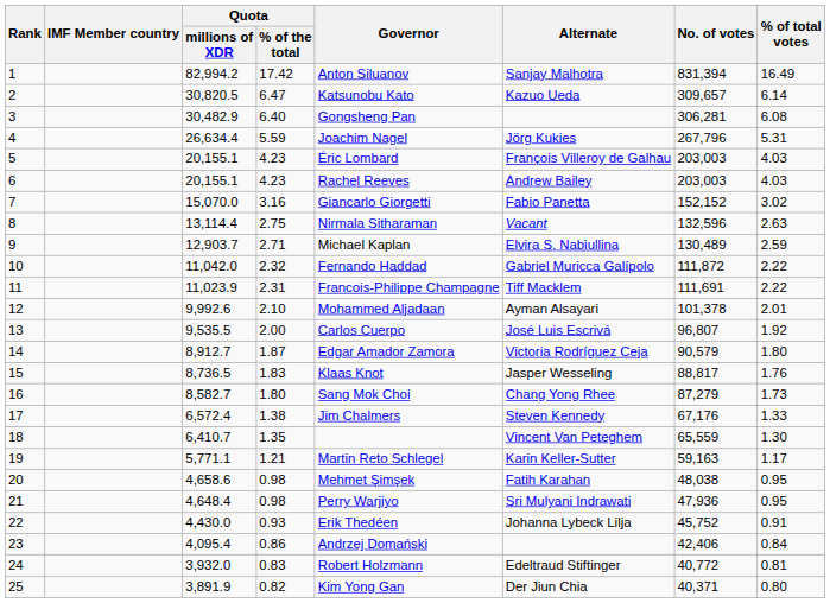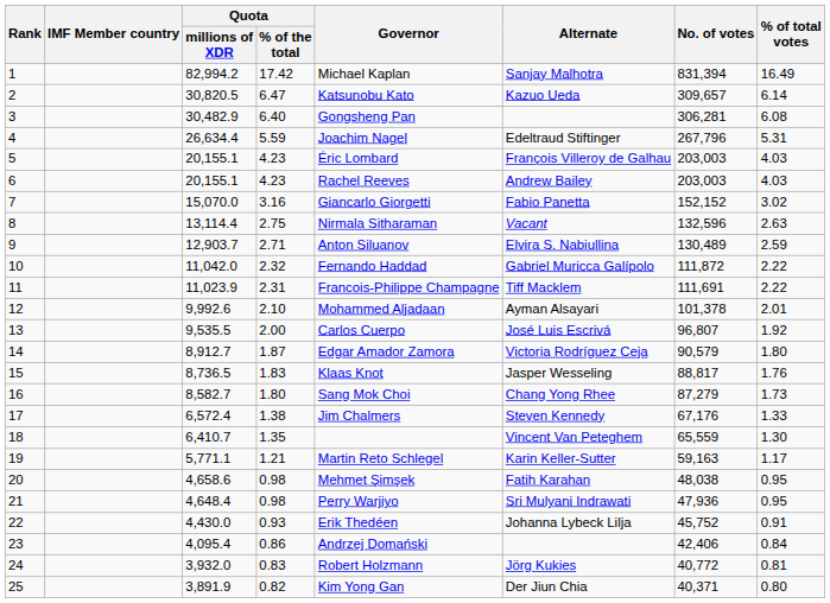1 | Governor: Anton Siluanov -> Michael Kaplan
4 | Alternate: Jörg Kukies -> Edeltraud Stiftinger
9 | Governor: Michael Kaplan -> Anton Siluanov
24 | Alternate: Edeltraud Stiftinger -> Jörg Kukies
